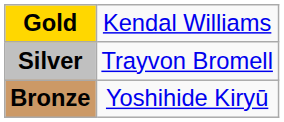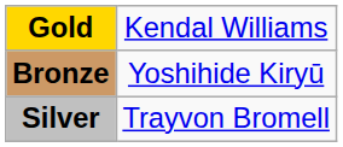rows swapped: Silver <-> Bronze
